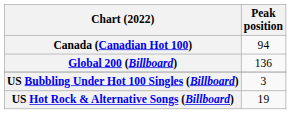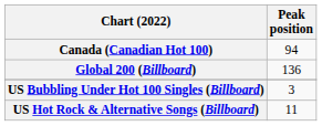US Hot Rock & Alternative Songs (Billboard) | Peak position: 19 -> 11
